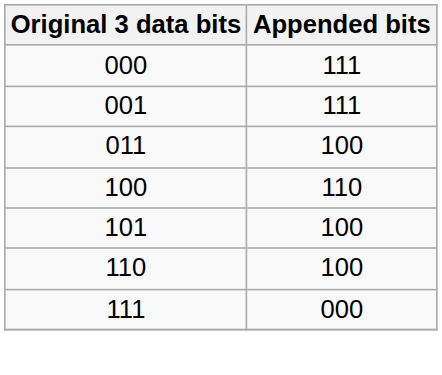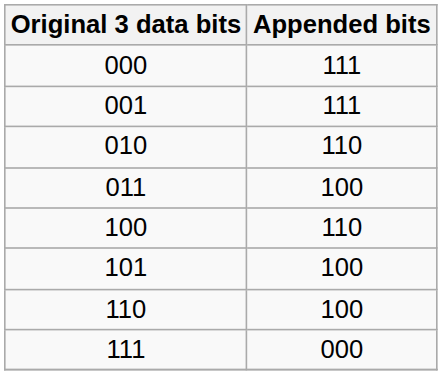+ row: 010 | 110
